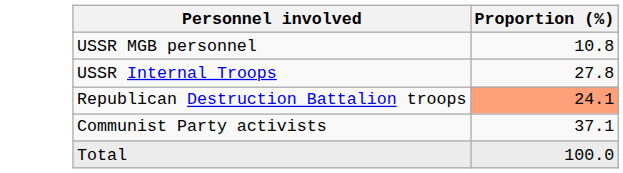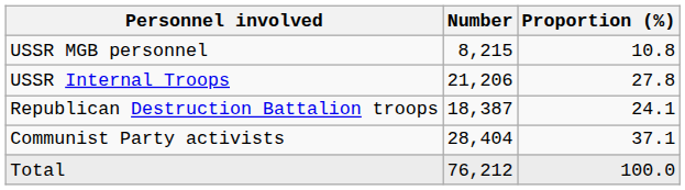+ column: Number | 8,215 | 21,206 | 18,387 | 28,404 | 76,212
Republican Destruction Battalion troops | Proportion (%): lightsalmon background -> no background
